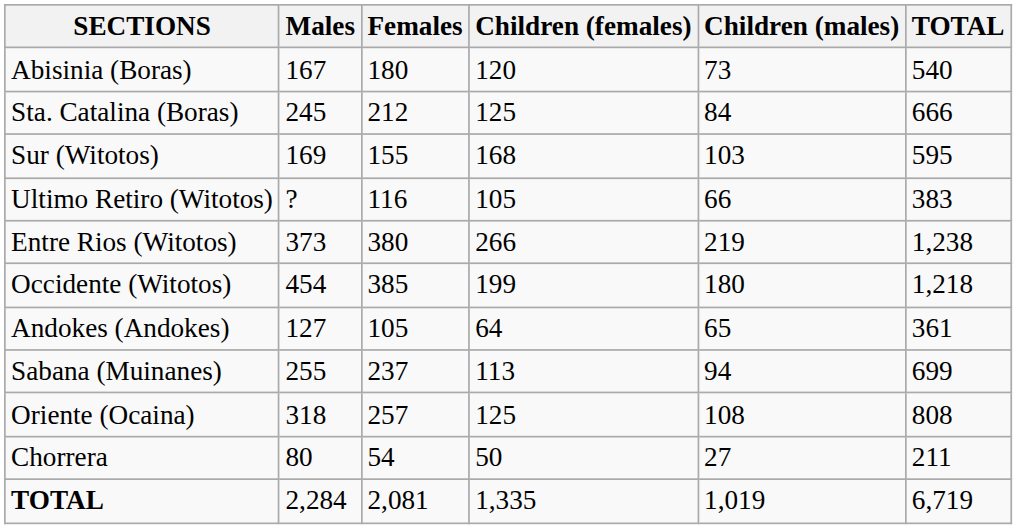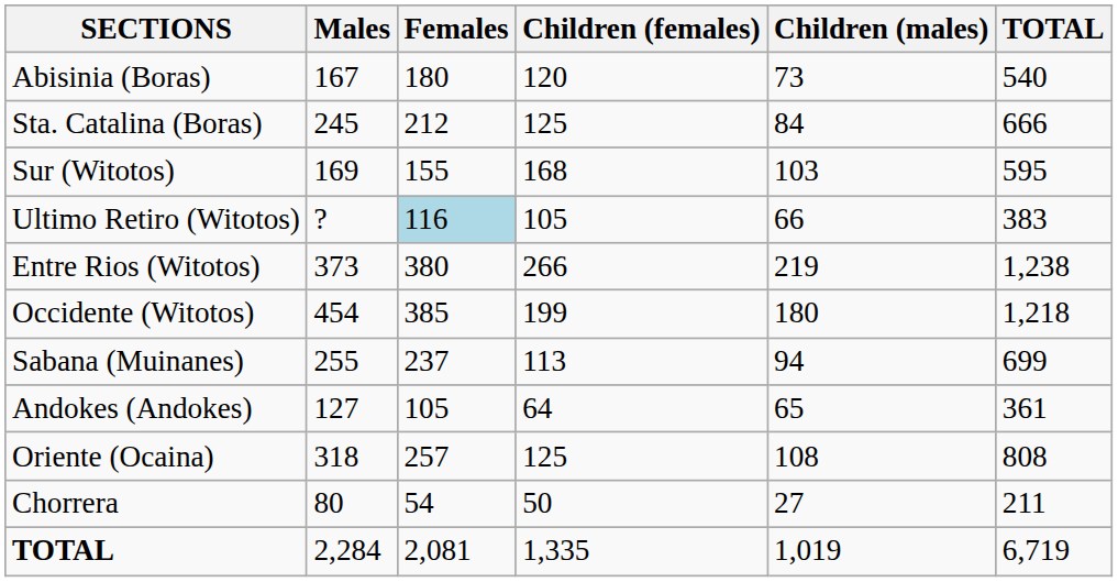Ultimo Retiro (Witotos) | Females: no background -> lightblue background
rows swapped: Andokes (Andokes) <-> Sabana (Muinanes)
